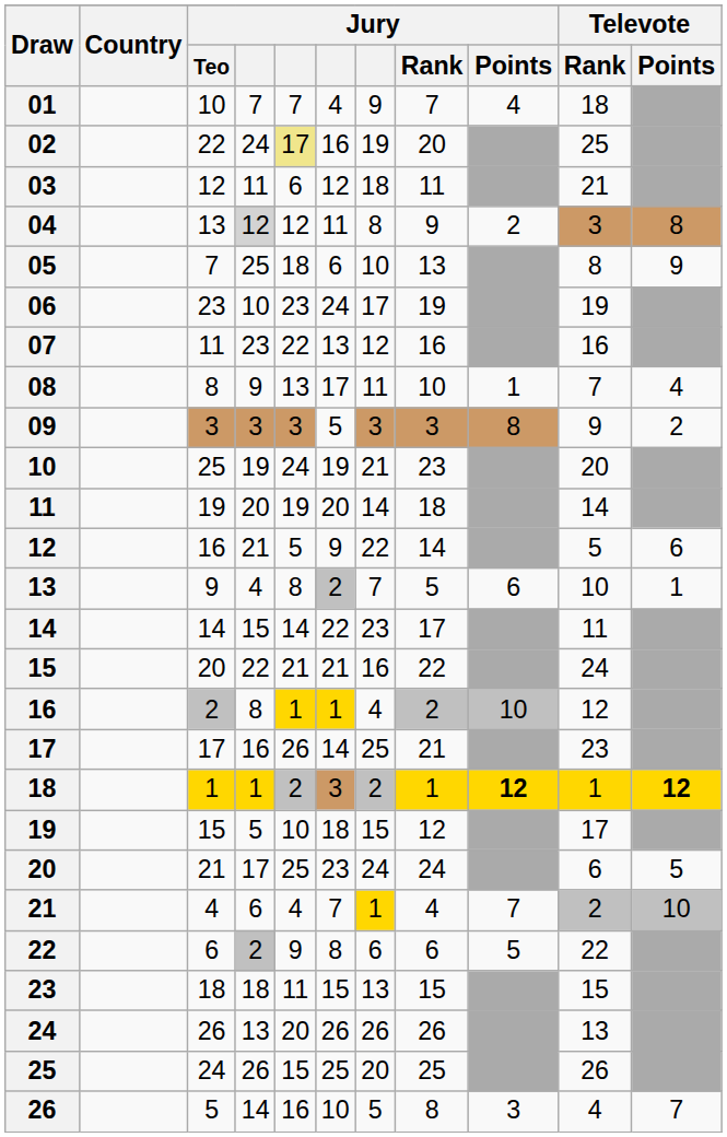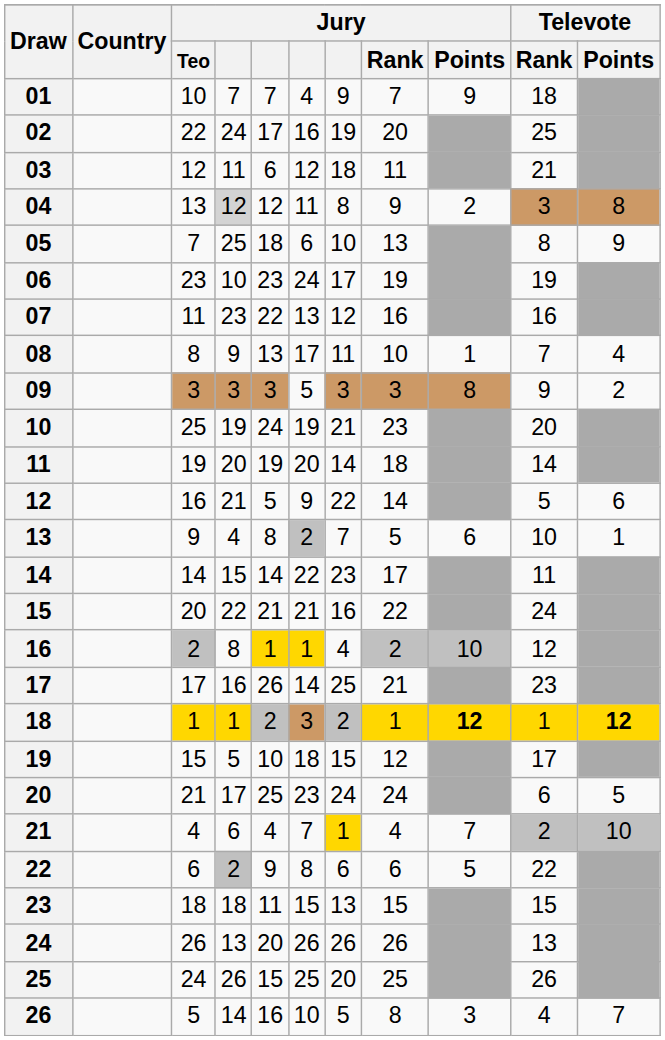01 | Jury / Points: 4 -> 9
02 | column 5: khaki background -> no background
